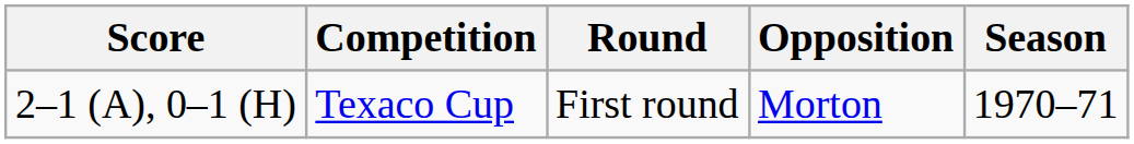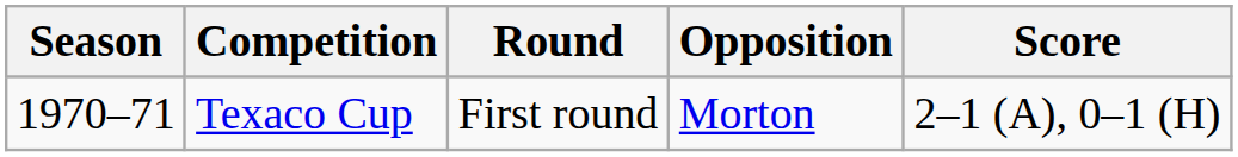columns swapped: Season <-> Score
